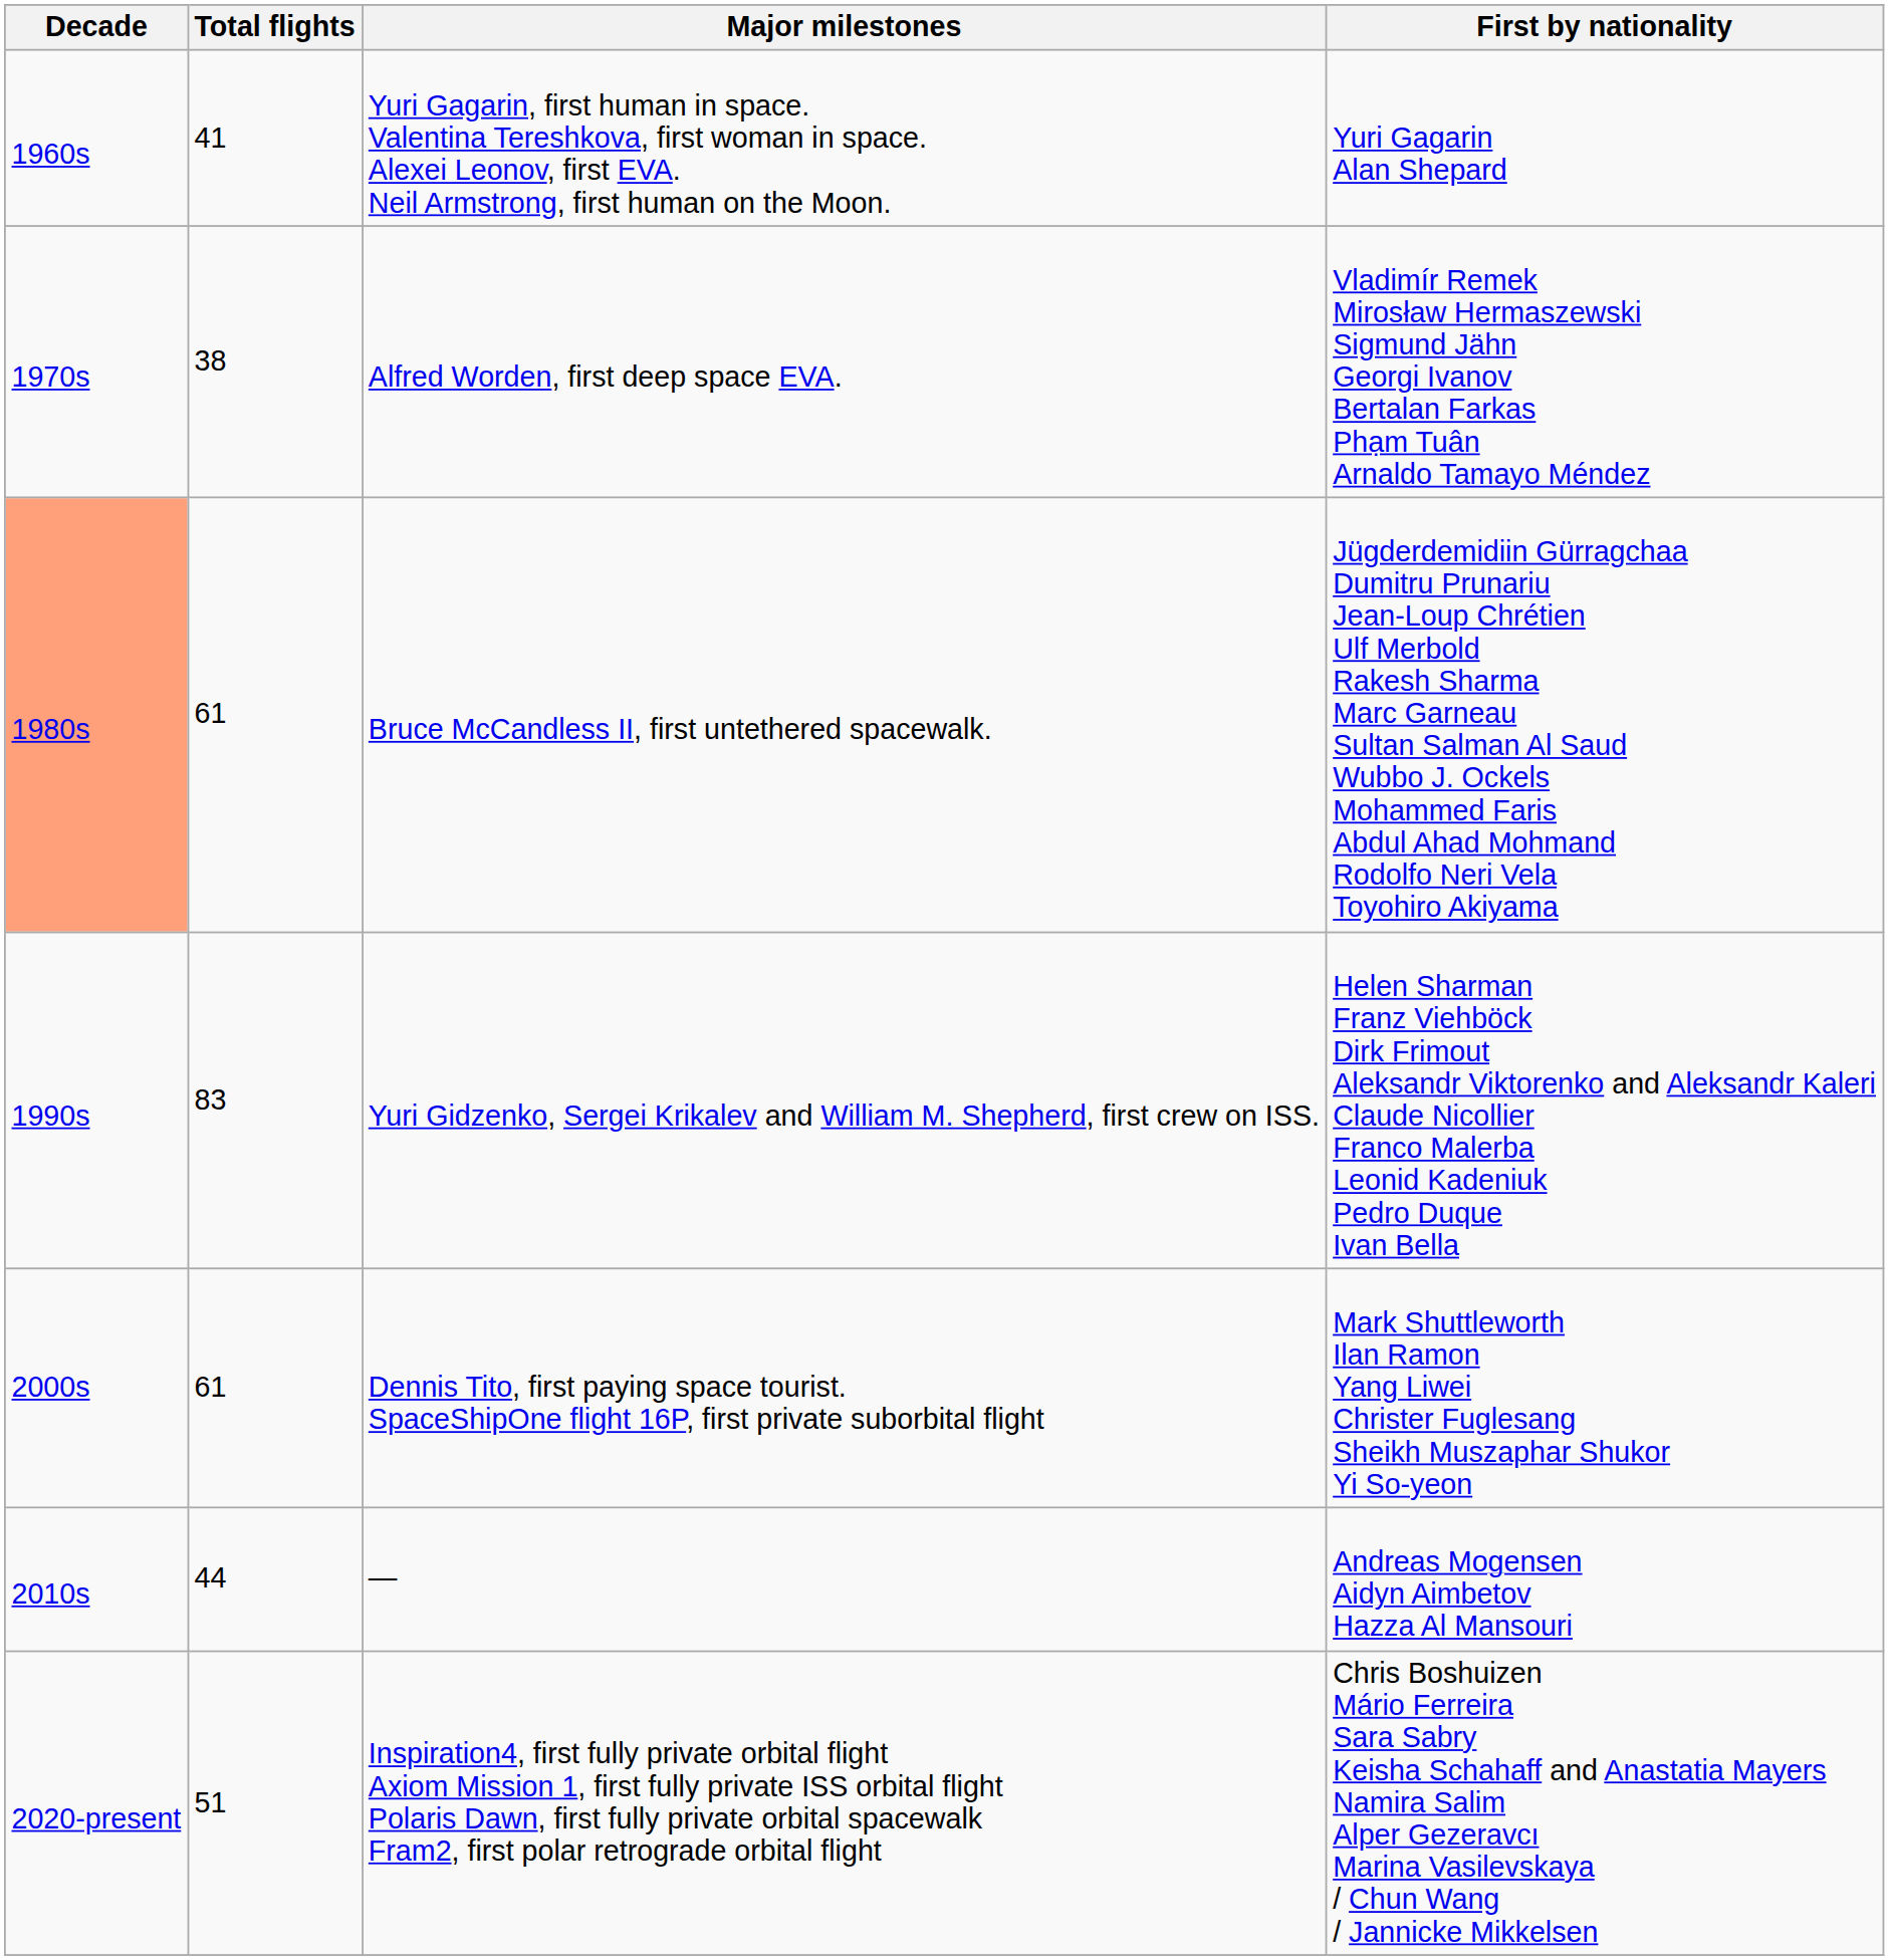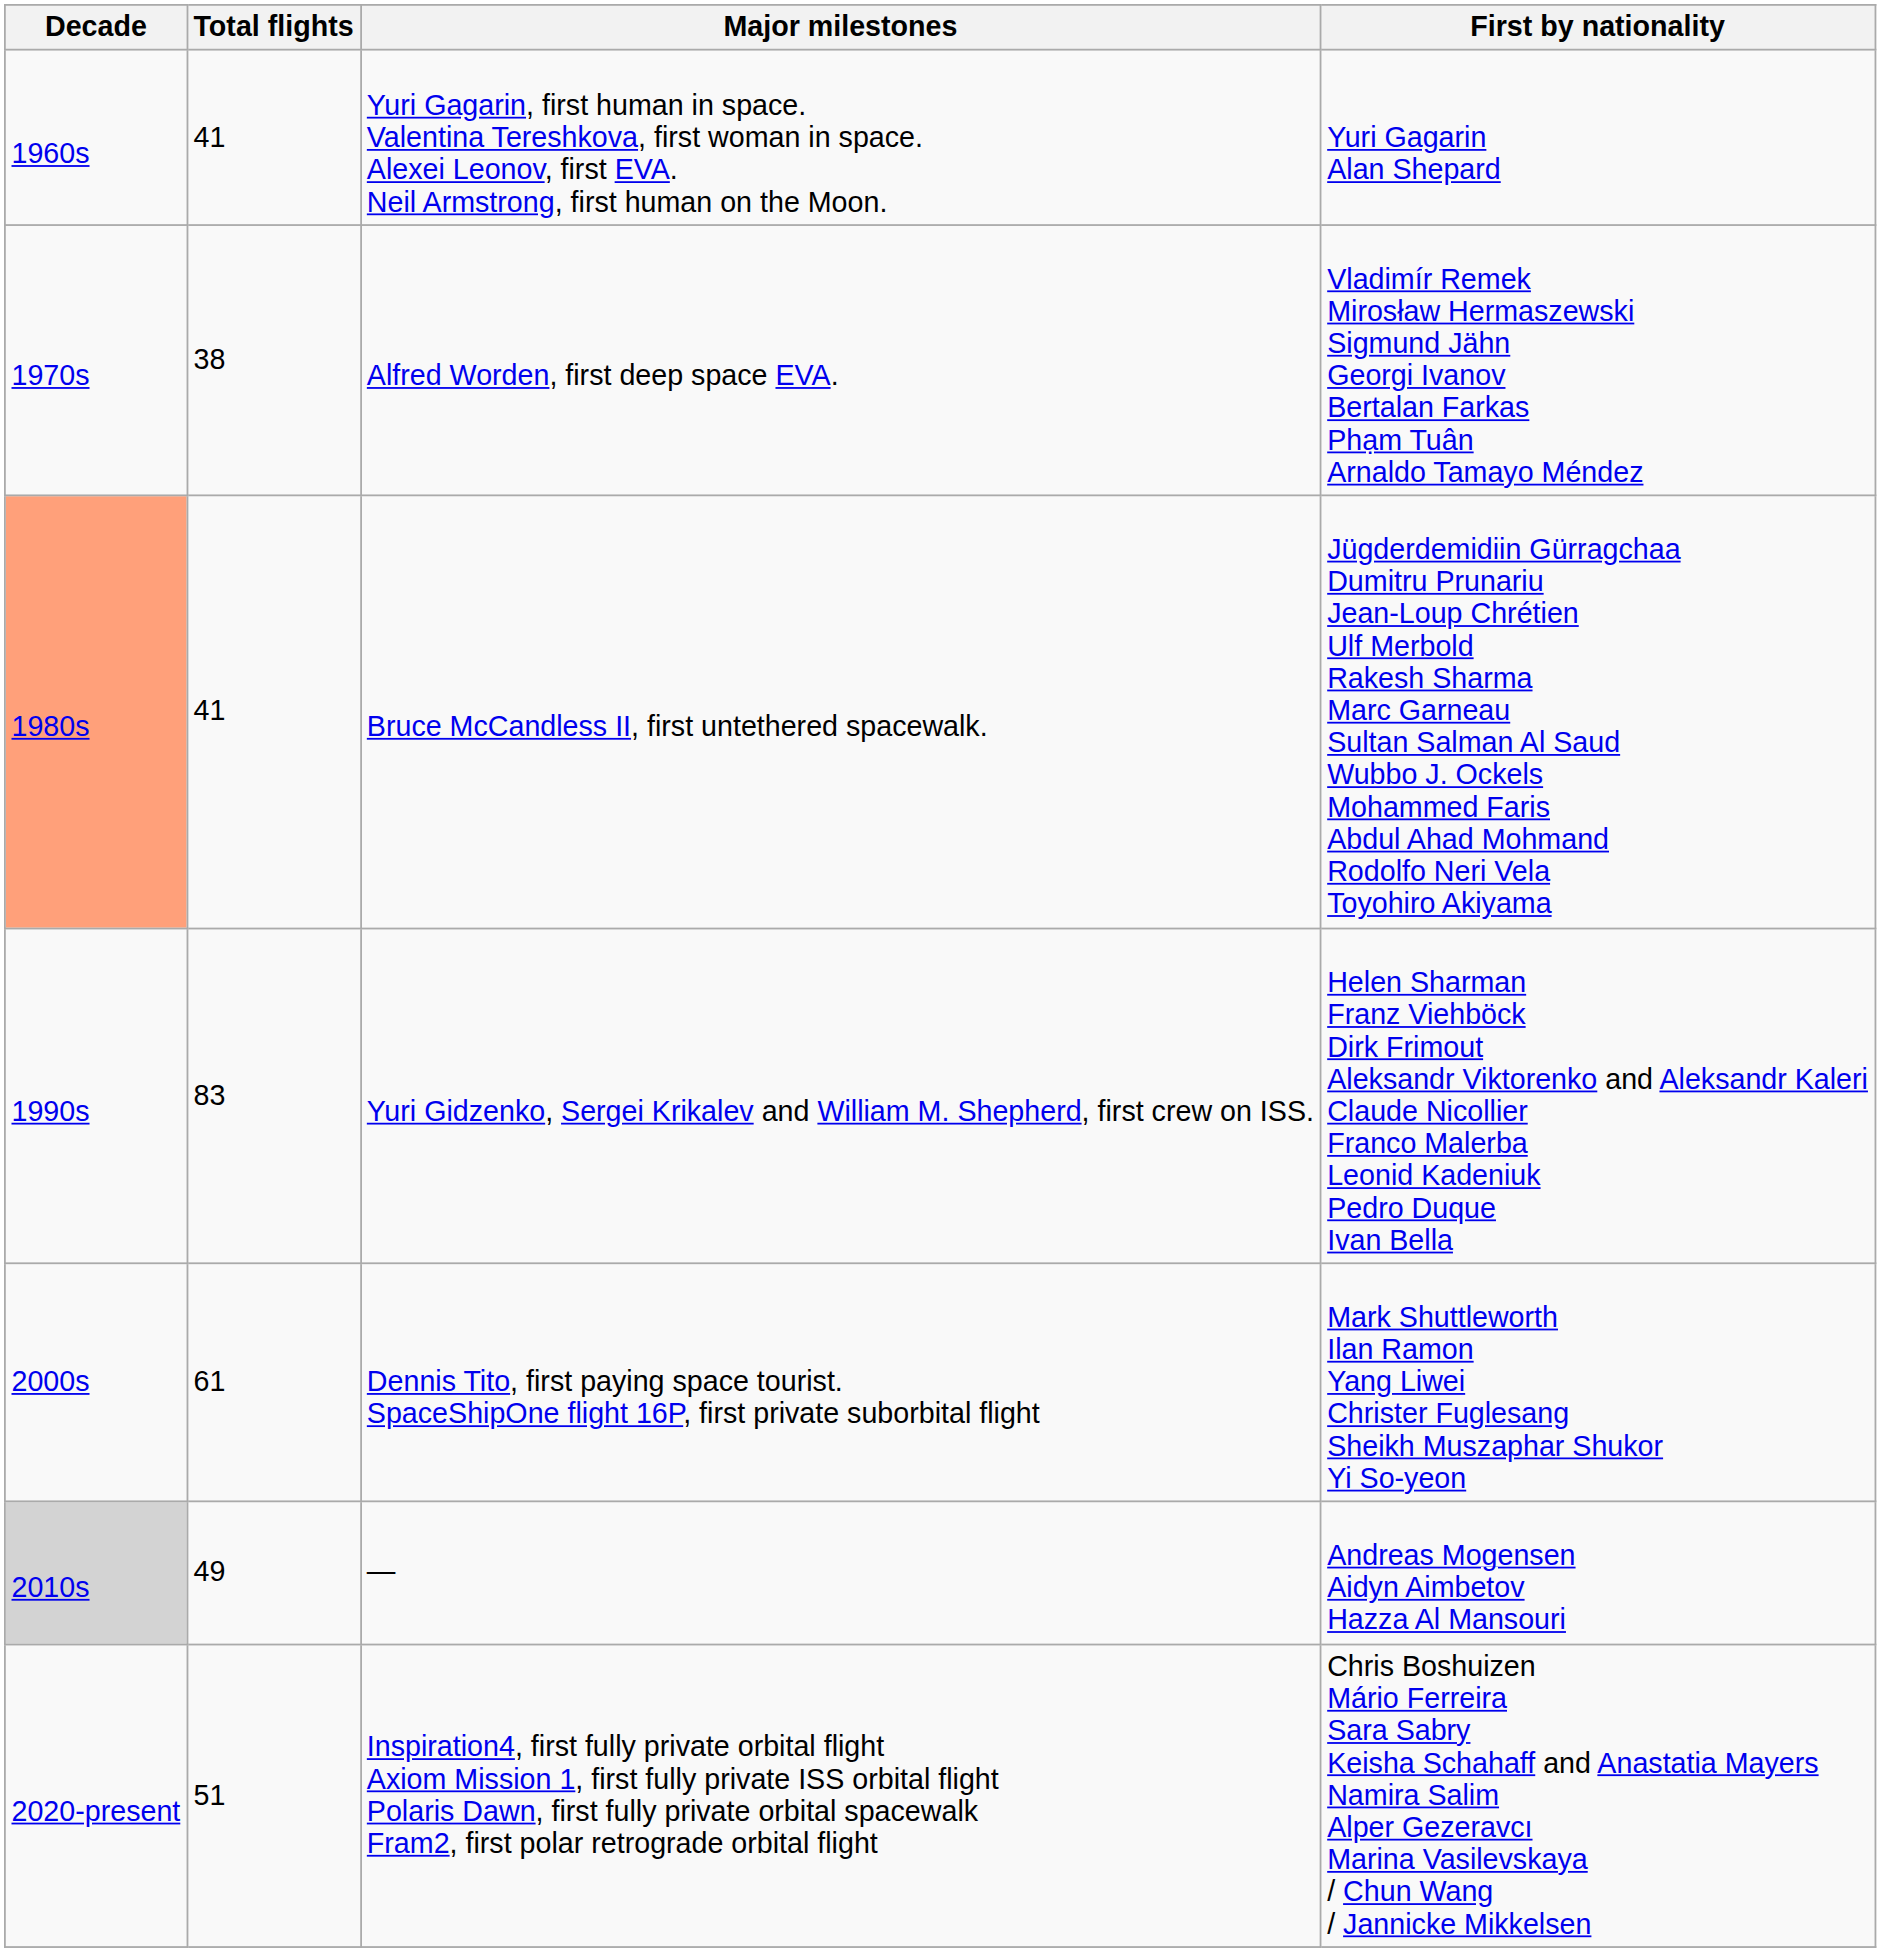Bruce McCandless II, first untethered spacewalk. | Total flights: 61 -> 41
— | Decade: no background -> lightgrey background
— | Total flights: 44 -> 49
